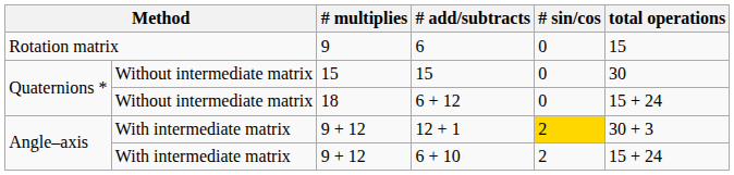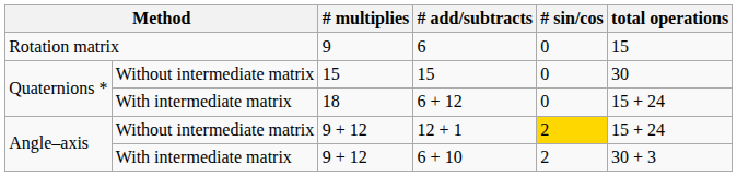6 + 12 | column 2: Without intermediate matrix -> With intermediate matrix
12 + 1 | column 2: With intermediate matrix -> Without intermediate matrix
12 + 1 | total operations: 30 + 3 -> 15 + 24
6 + 10 | total operations: 15 + 24 -> 30 + 3
